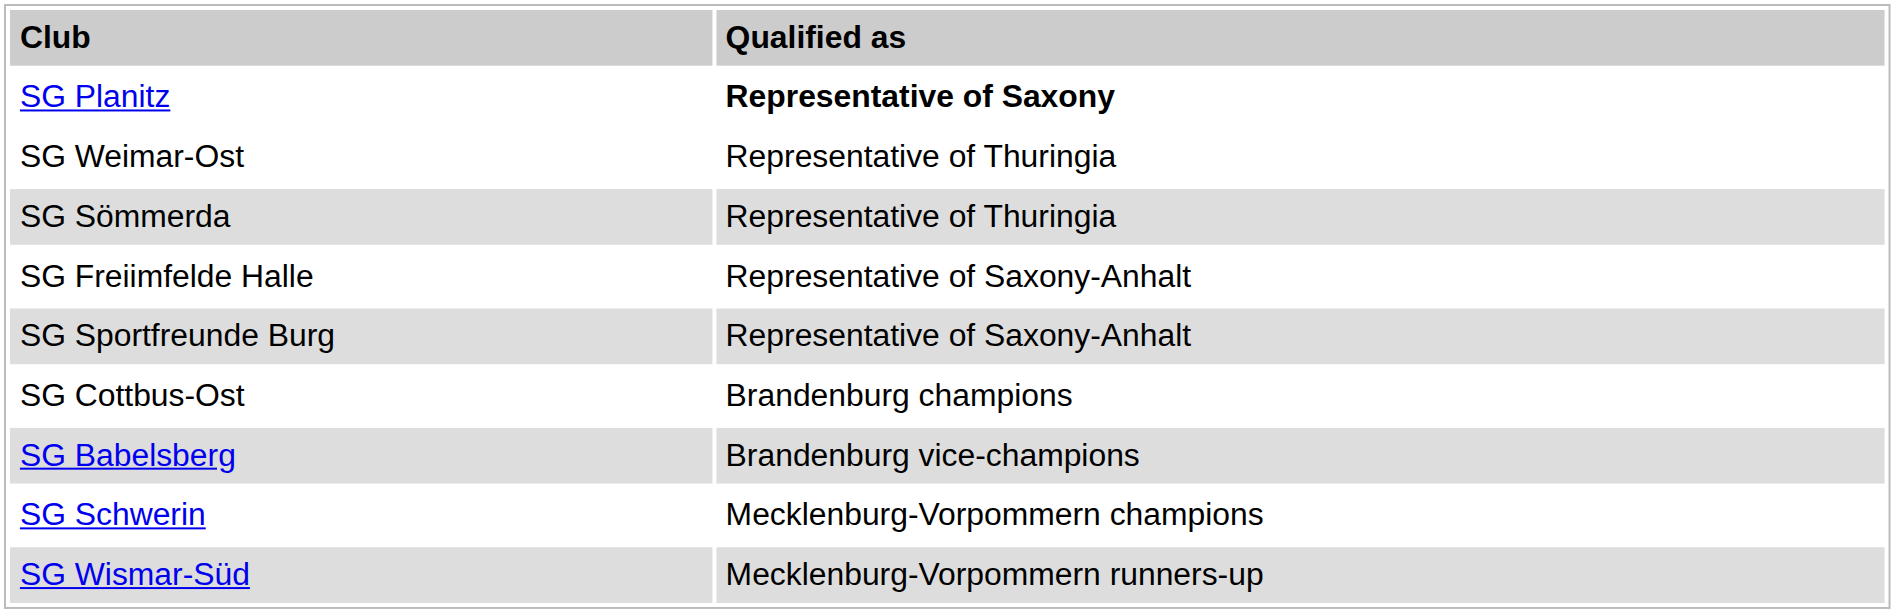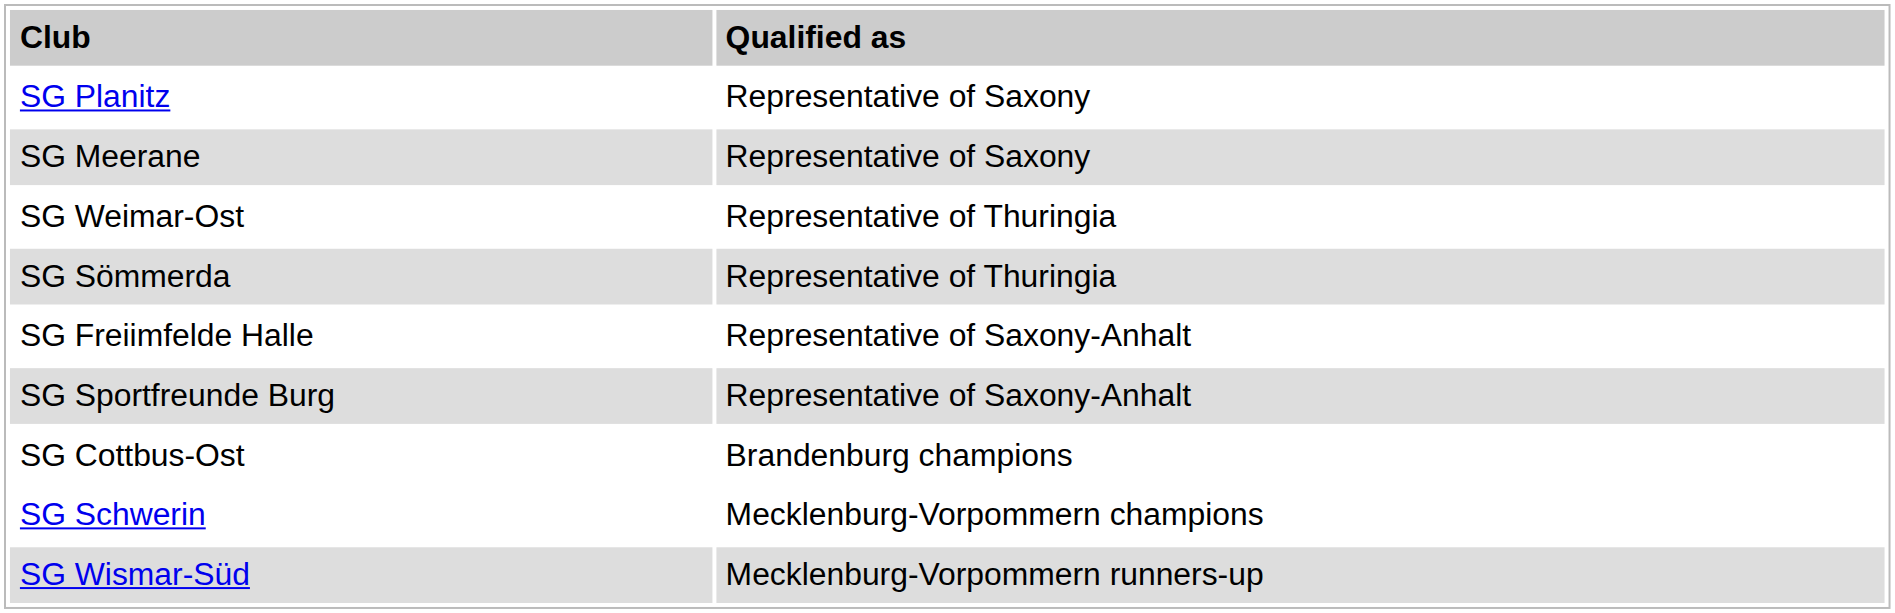SG Planitz | column 2: bold -> normal
+ row: SG Meerane | Representative of Saxony
- row: SG Babelsberg | Brandenburg vice-champions
